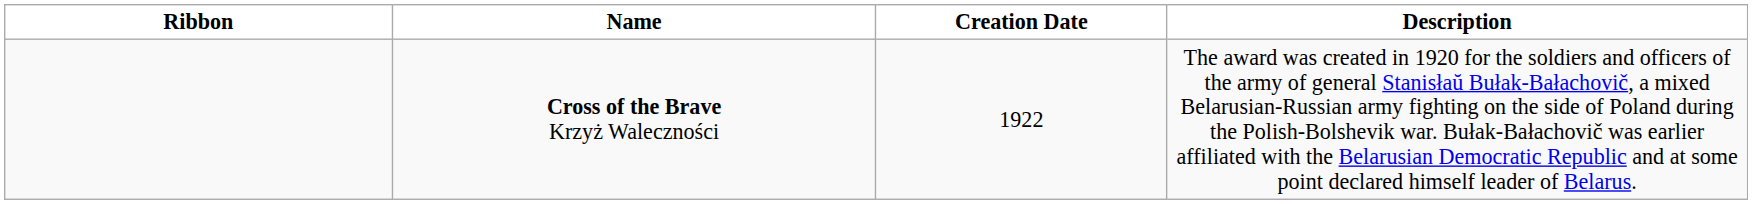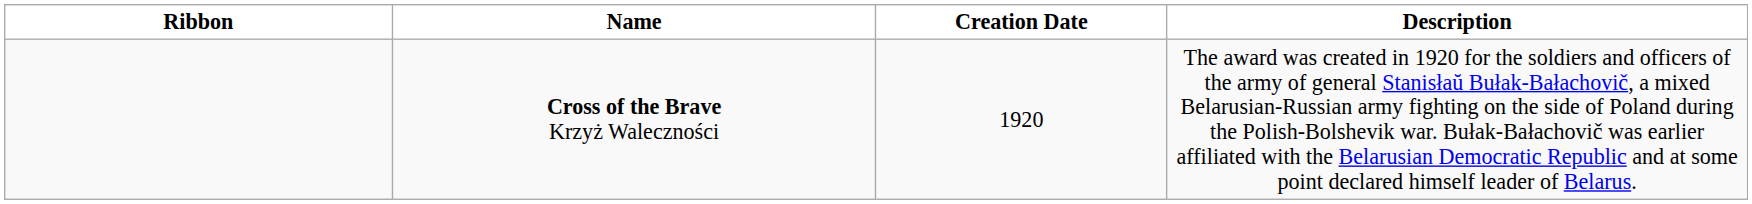Cross of the Brave Krzyż Waleczności | Creation Date: 1922 -> 1920
